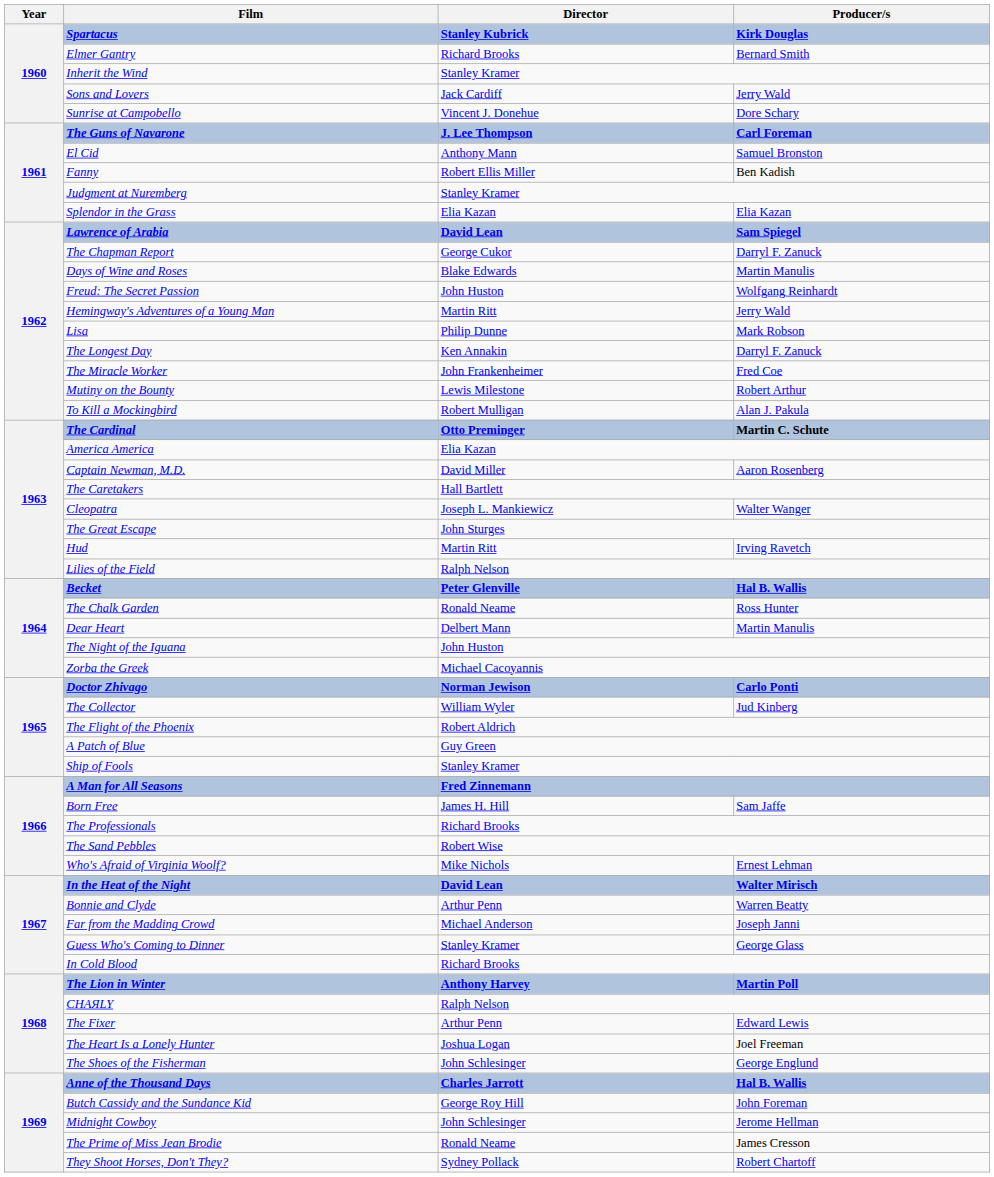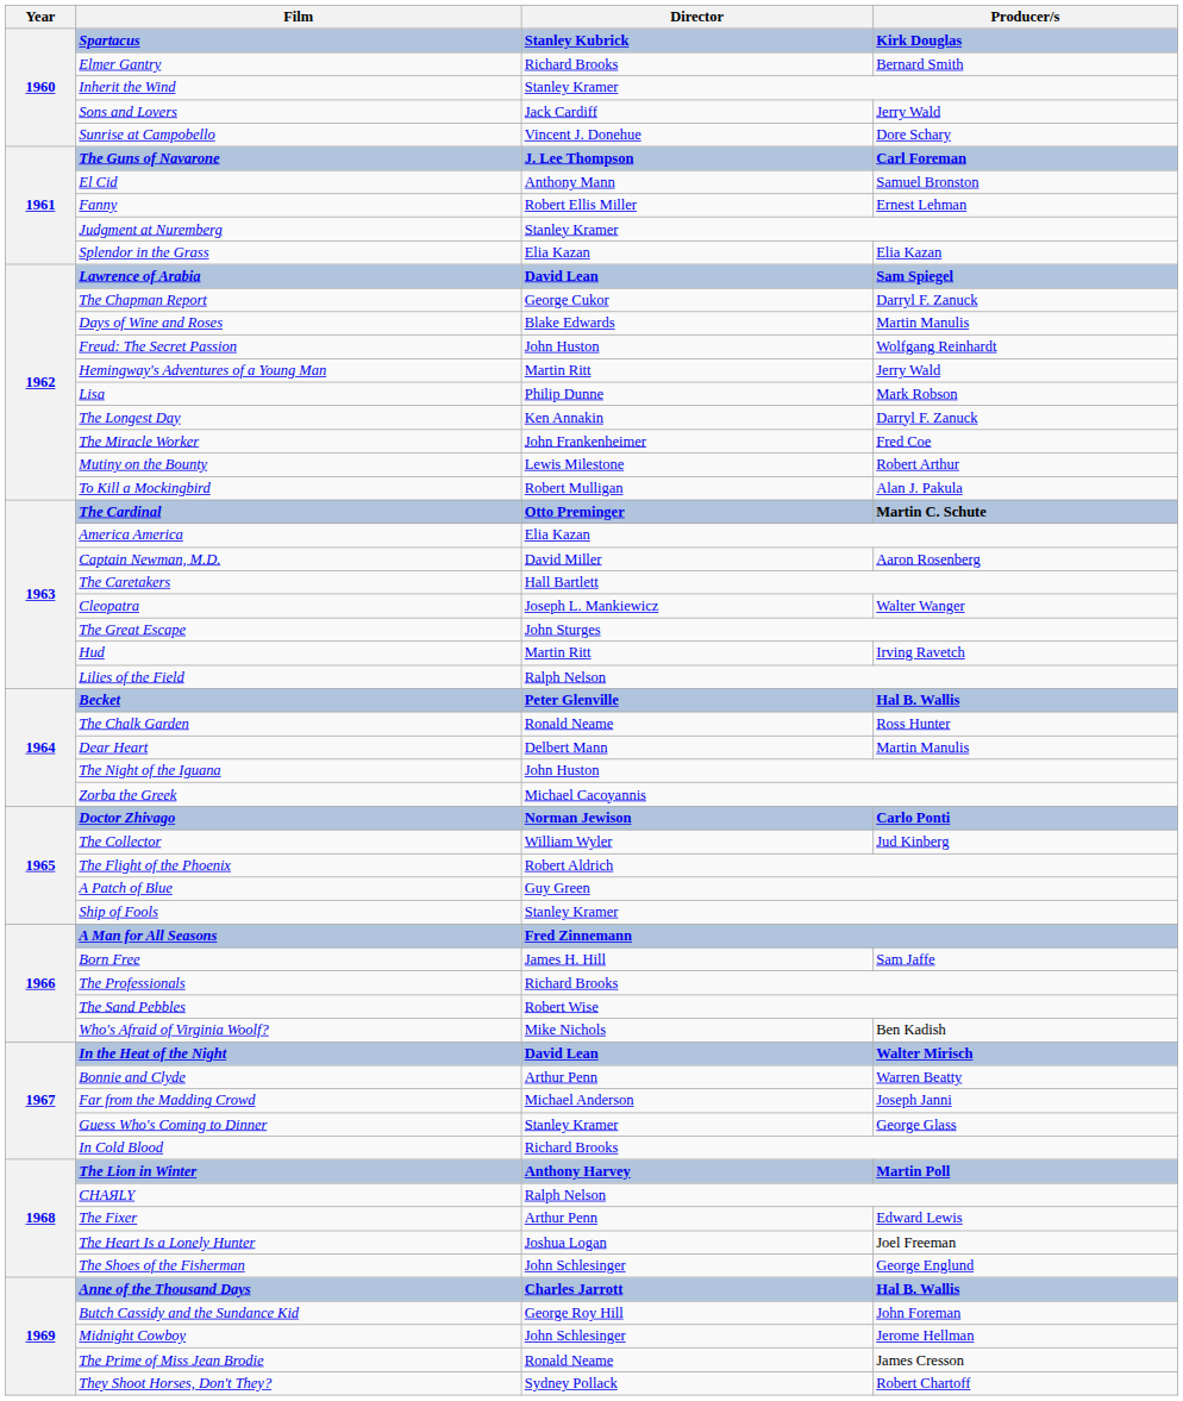Fanny | Producer/s: Ben Kadish -> Ernest Lehman
Who's Afraid of Virginia Woolf? | Producer/s: Ernest Lehman -> Ben Kadish
